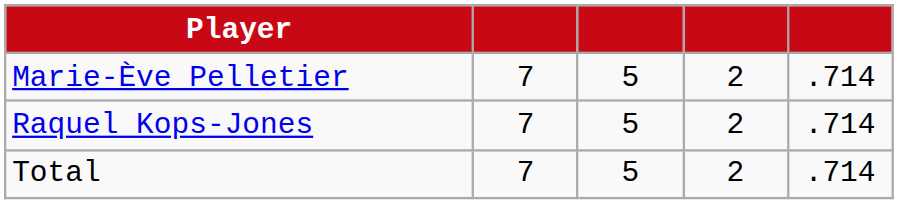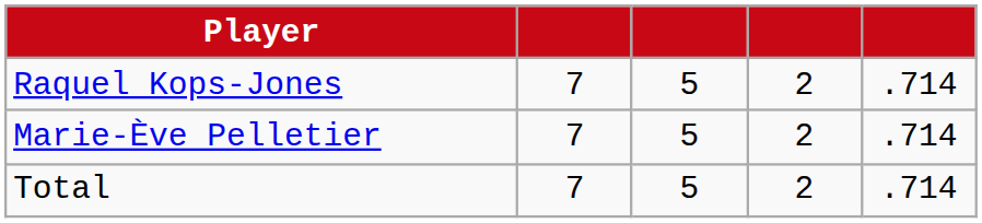rows swapped: Raquel Kops-Jones <-> Marie-Ève Pelletier
